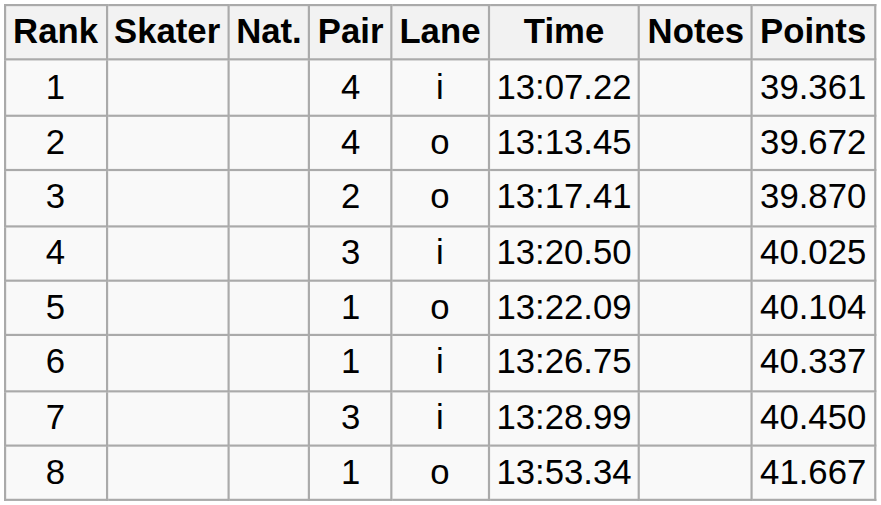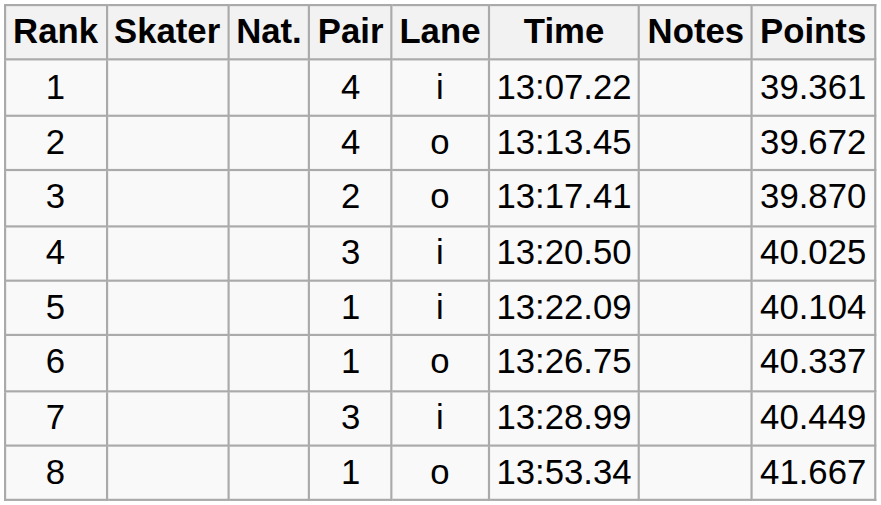5 | Lane: o -> i
6 | Lane: i -> o
7 | Points: 40.450 -> 40.449
